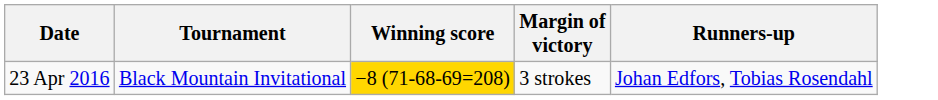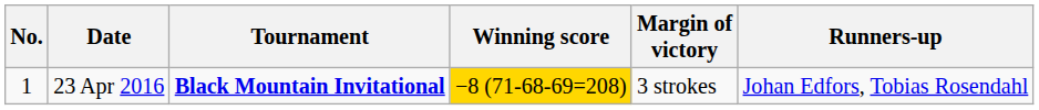+ column: No. | 1
23 Apr 2016 | Tournament: normal -> bold
